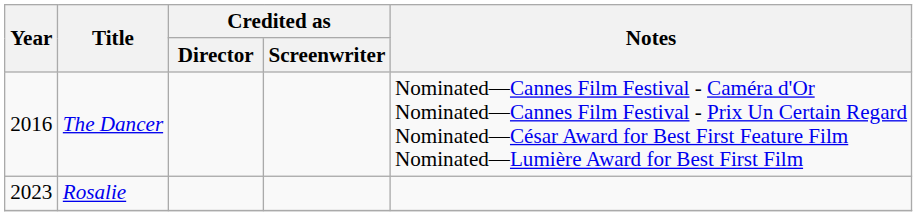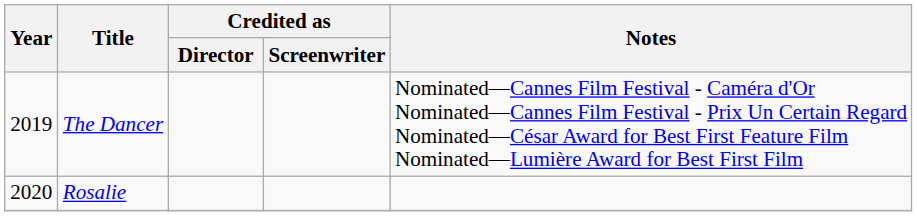The Dancer | Year: 2016 -> 2019
Rosalie | Year: 2023 -> 2020
